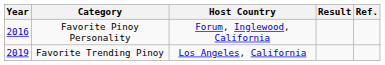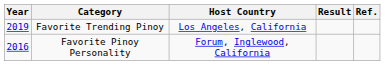rows swapped: Favorite Pinoy Personality <-> Favorite Trending Pinoy
